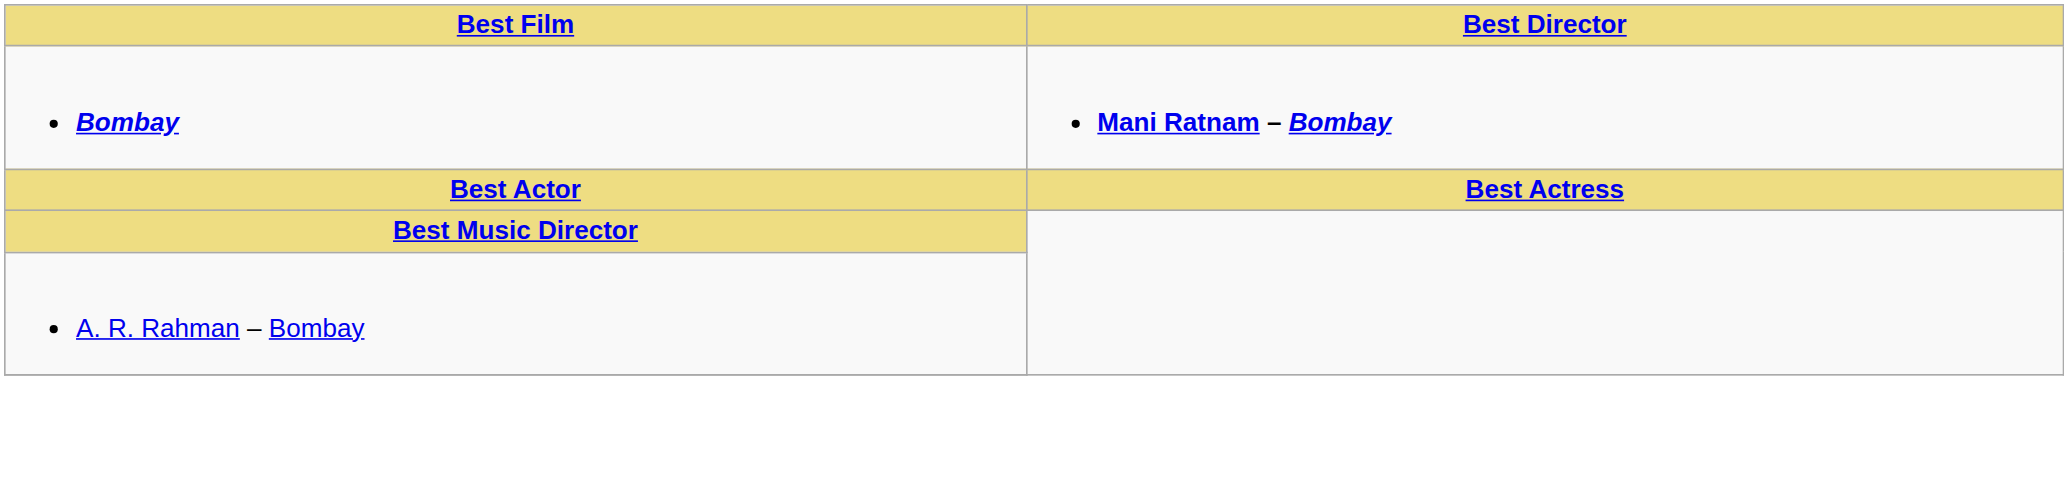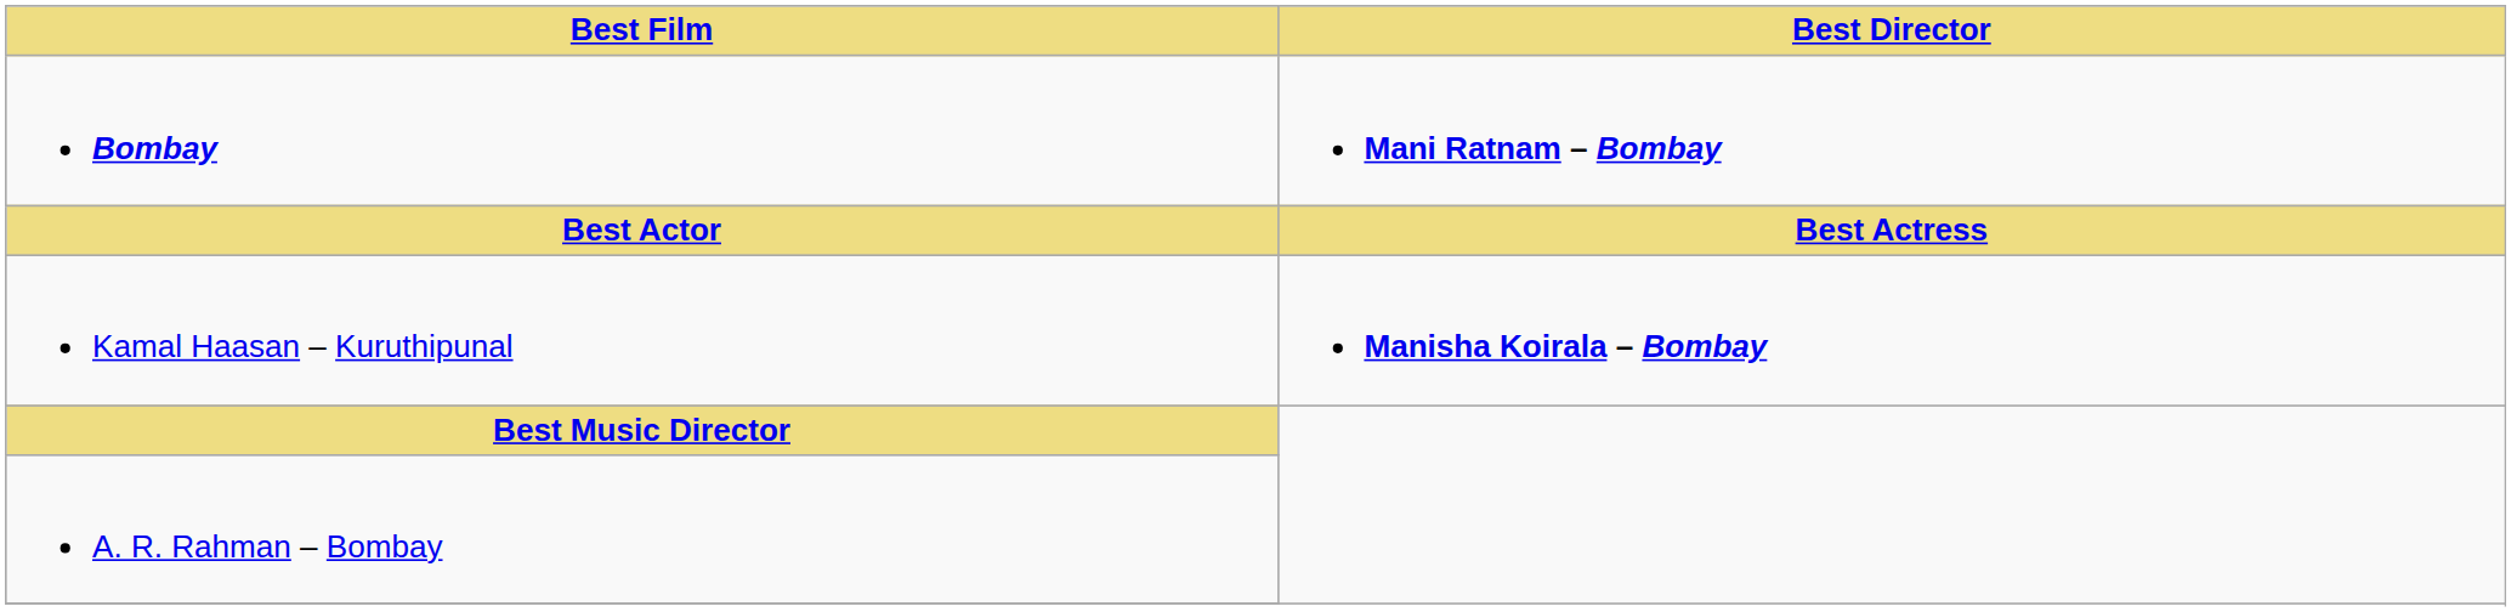+ row: Kamal Haasan – Kuruthipunal | Manisha Koirala – Bombay
